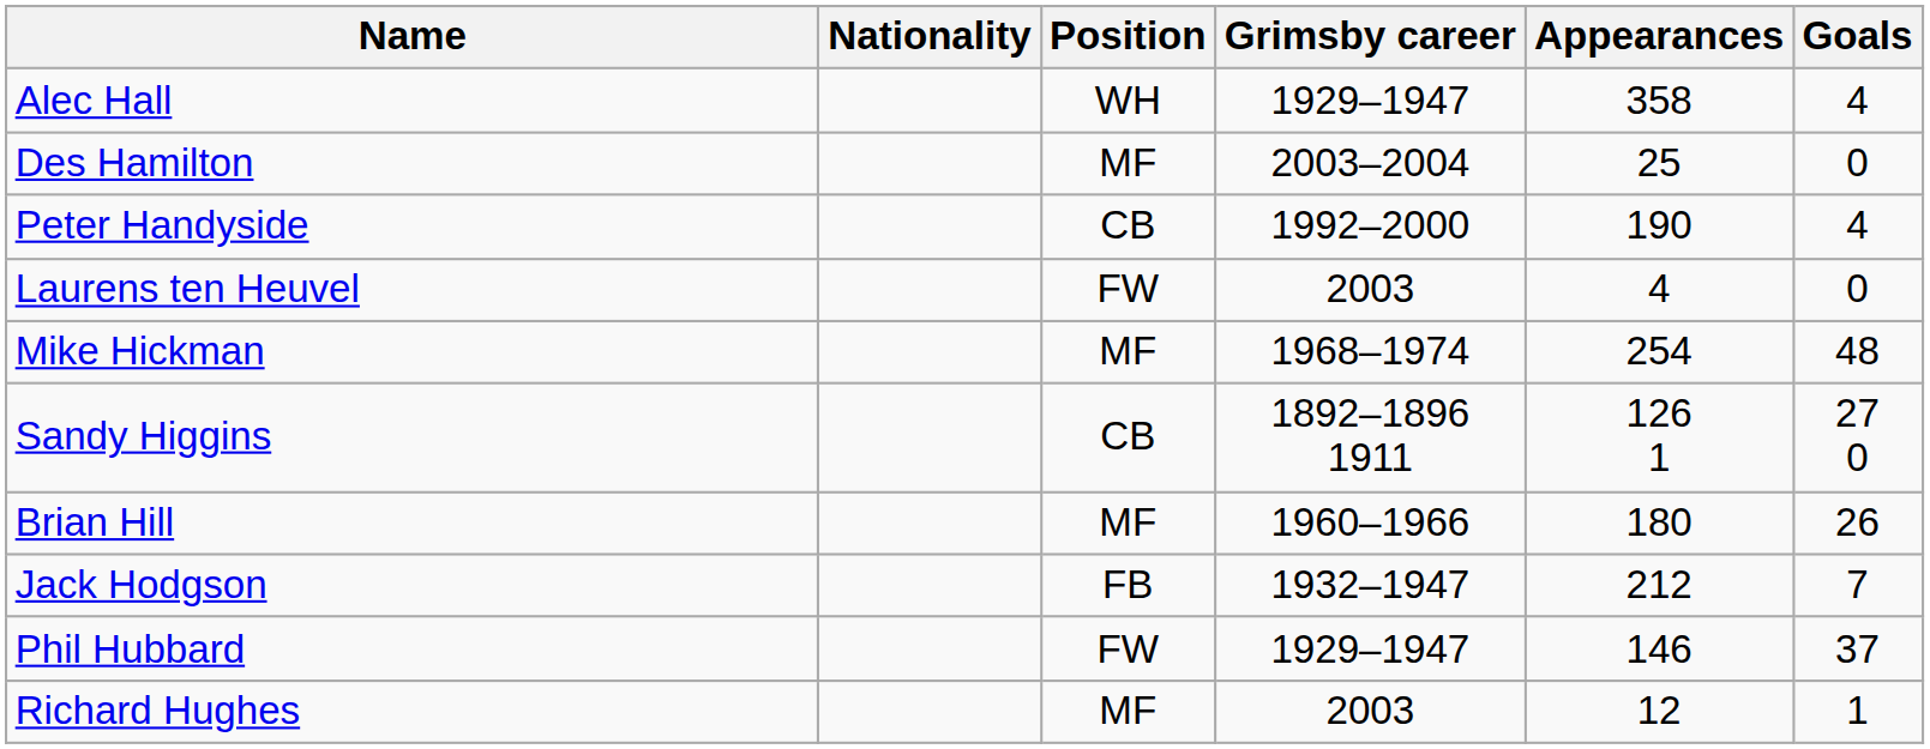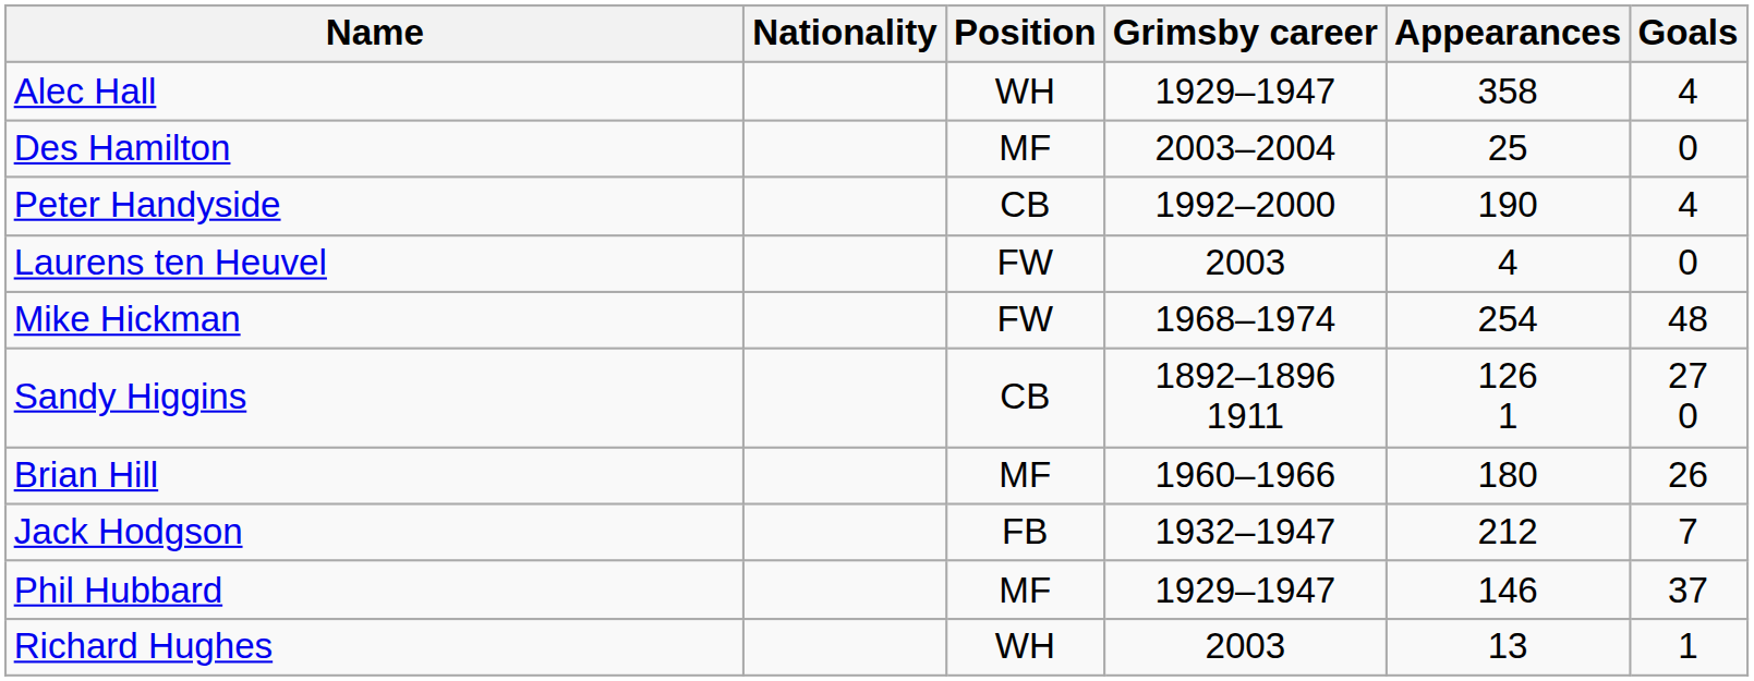Mike Hickman | Position: MF -> FW
Phil Hubbard | Position: FW -> MF
Richard Hughes | Position: MF -> WH
Richard Hughes | Appearances: 12 -> 13
